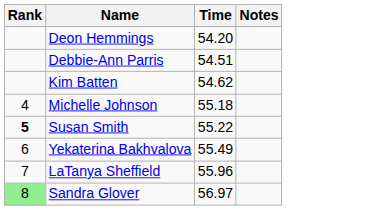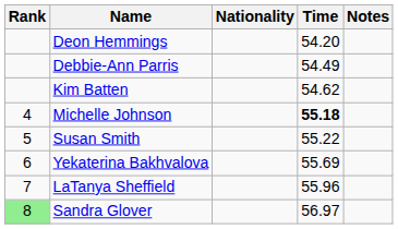+ column: Nationality
Debbie-Ann Parris | Time: 54.51 -> 54.49
Michelle Johnson | Time: normal -> bold
Susan Smith | Rank: bold -> normal
Yekaterina Bakhvalova | Time: 55.49 -> 55.69
